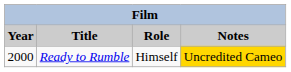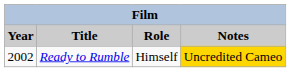Ready to Rumble | Year: 2000 -> 2002
